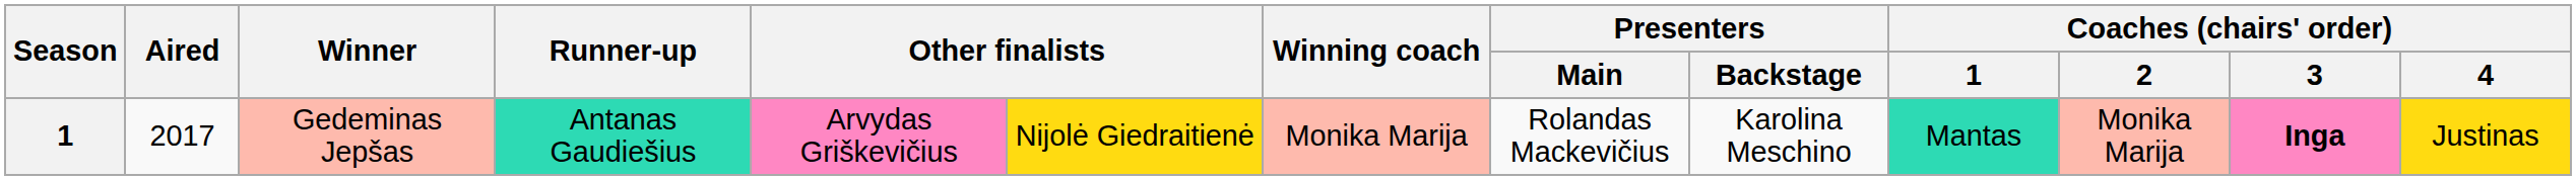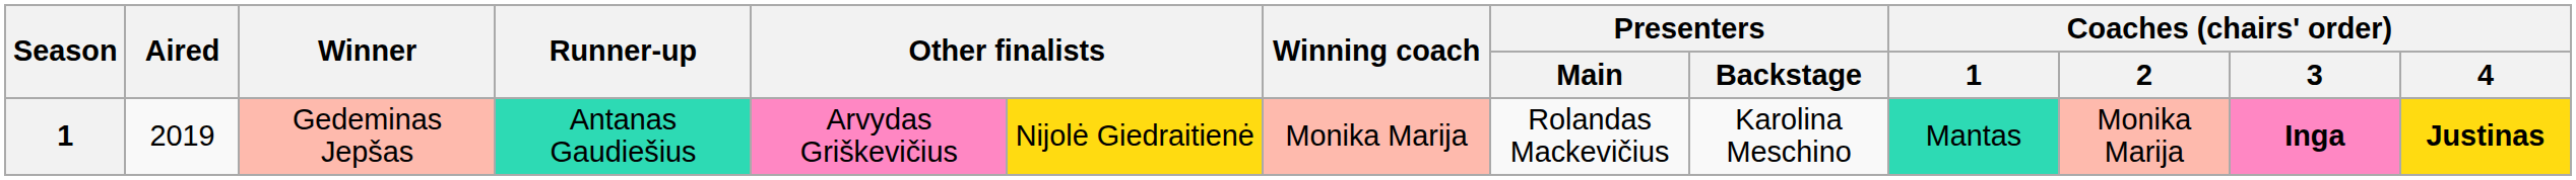Gedeminas Jepšas | Aired: 2017 -> 2019
Gedeminas Jepšas | Coaches (chairs' order) / 4: normal -> bold
